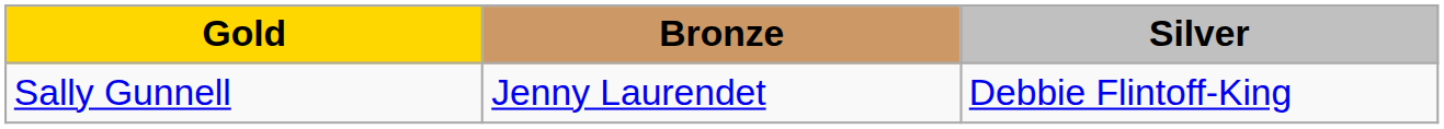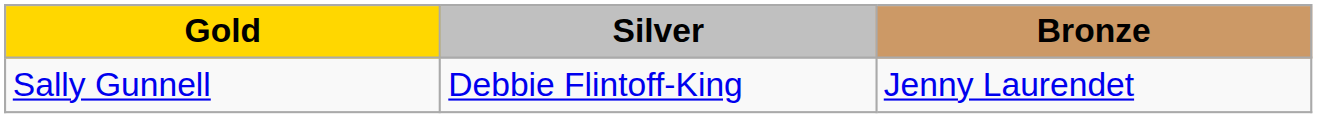columns swapped: Silver <-> Bronze
